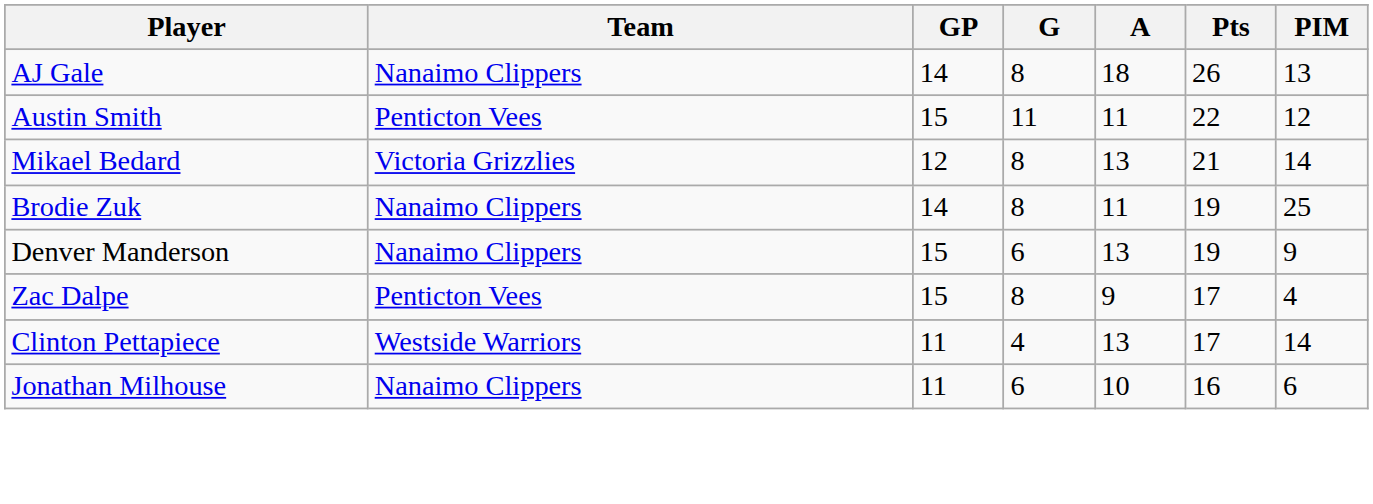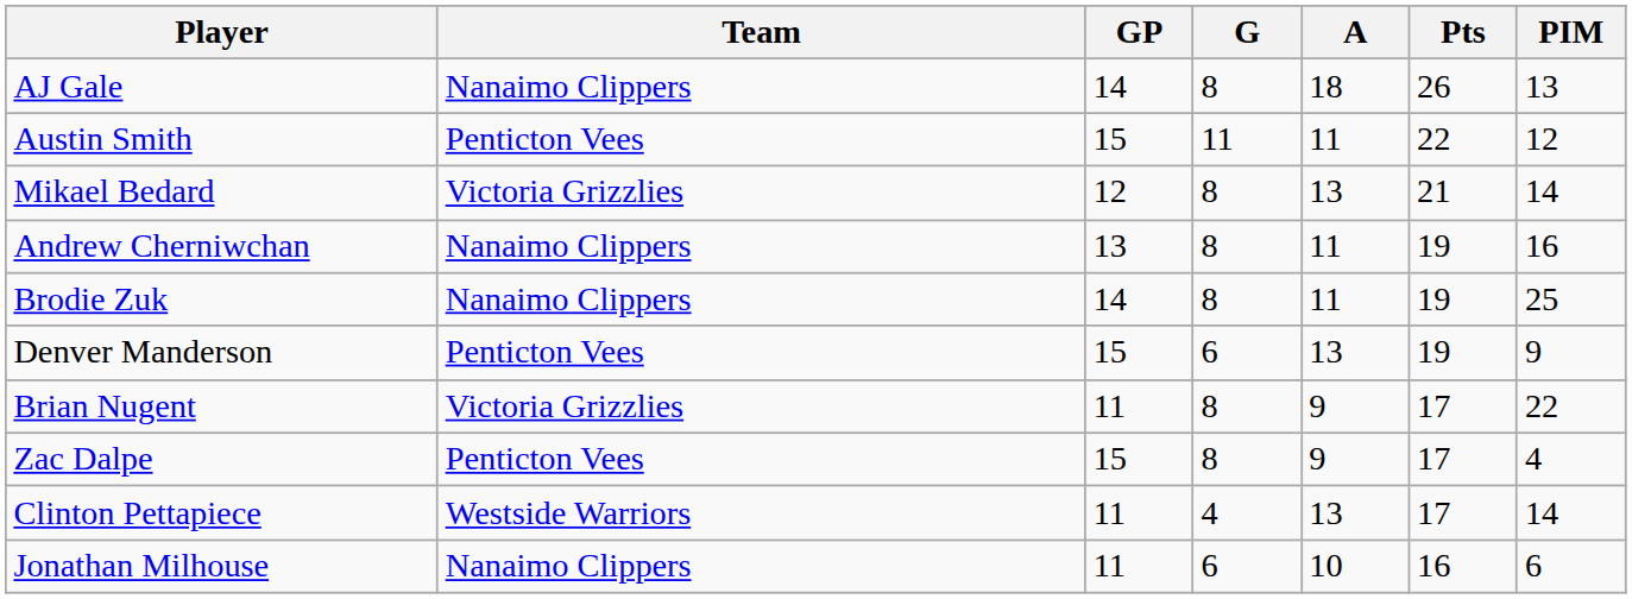+ row: Andrew Cherniwchan | Nanaimo Clippers | 13 | 8 | 11 | 19 | 16
Denver Manderson | Team: Nanaimo Clippers -> Penticton Vees
+ row: Brian Nugent | Victoria Grizzlies | 11 | 8 | 9 | 17 | 22
